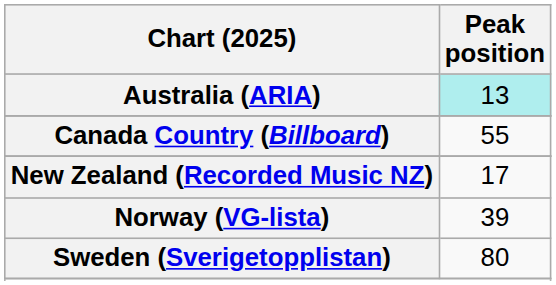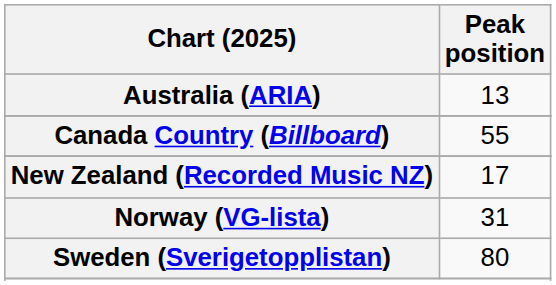Australia (ARIA) | Peak position: paleturquoise background -> no background
Norway (VG-lista) | Peak position: 39 -> 31
